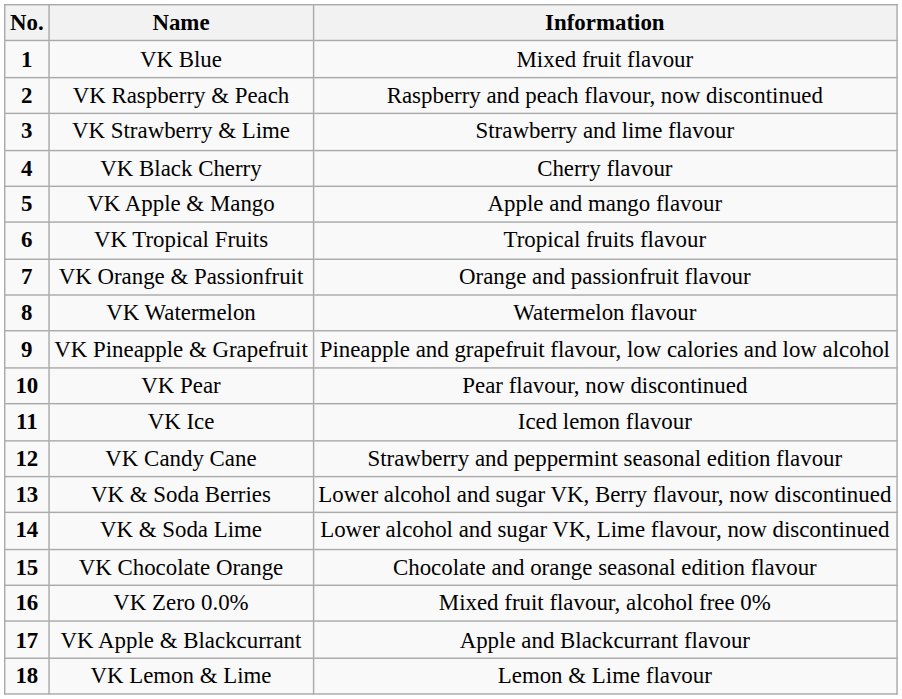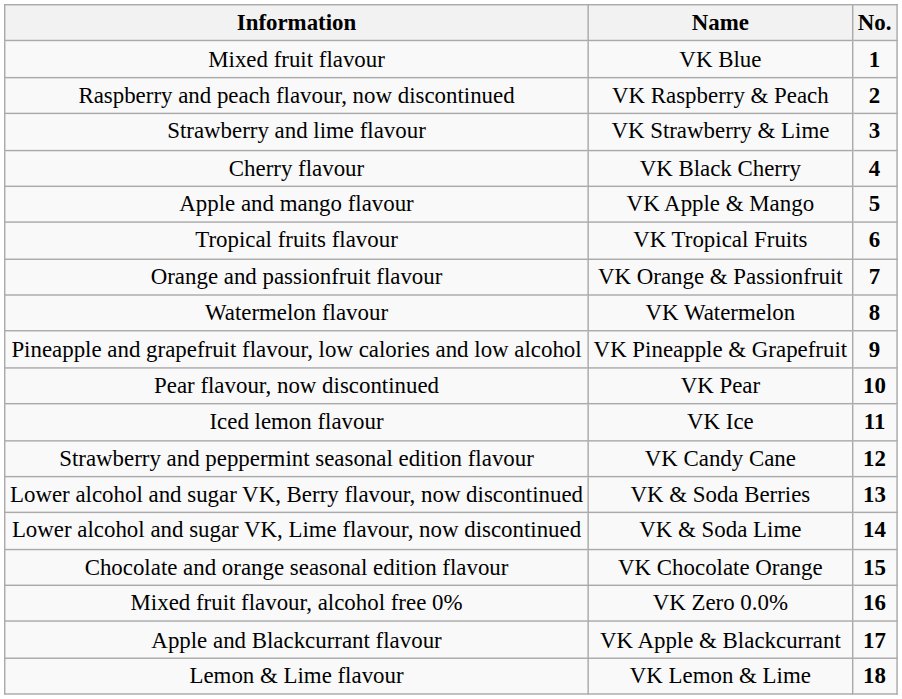columns swapped: No. <-> Information
